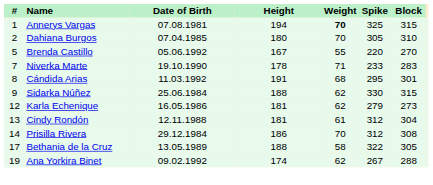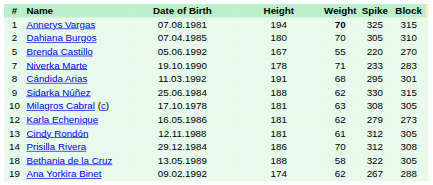+ row: 10 | Milagros Cabral (c) | 17.10.1978 | 181 | 63 | 308 | 305
Cindy Rondón | Block: 304 -> 305
Bethania de la Cruz | #: 17 -> 18
